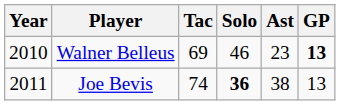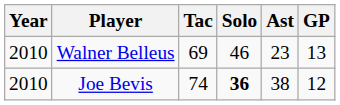Walner Belleus | GP: bold -> normal
Joe Bevis | Year: 2011 -> 2010
Joe Bevis | GP: 13 -> 12
